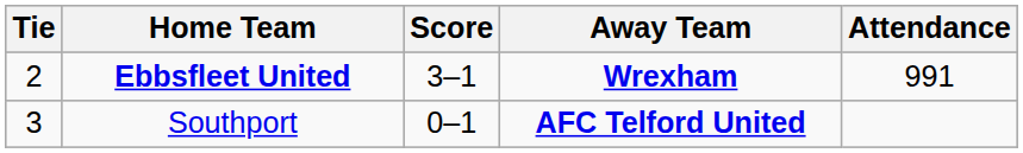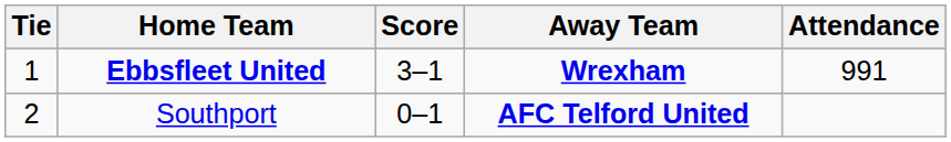Ebbsfleet United | Tie: 2 -> 1
Southport | Tie: 3 -> 2
